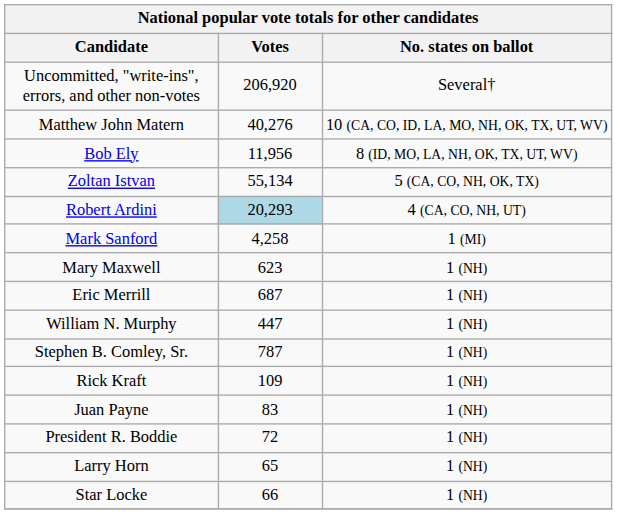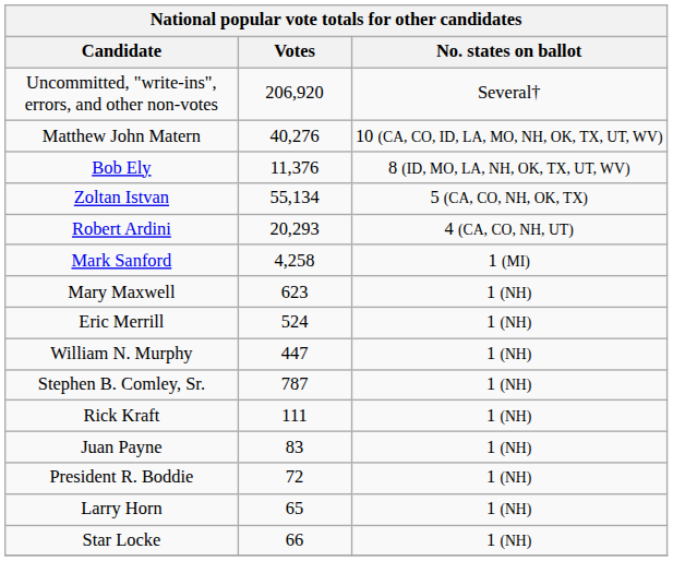Bob Ely | Votes: 11,956 -> 11,376
Robert Ardini | Votes: lightblue background -> no background
Eric Merrill | Votes: 687 -> 524
Rick Kraft | Votes: 109 -> 111
